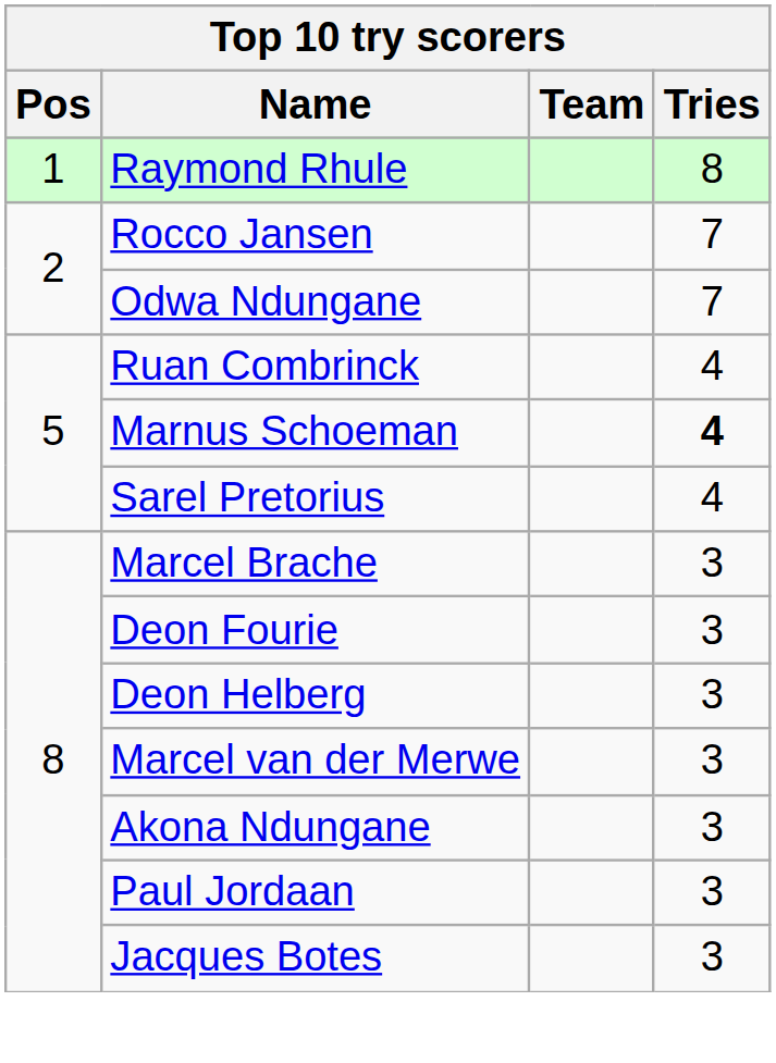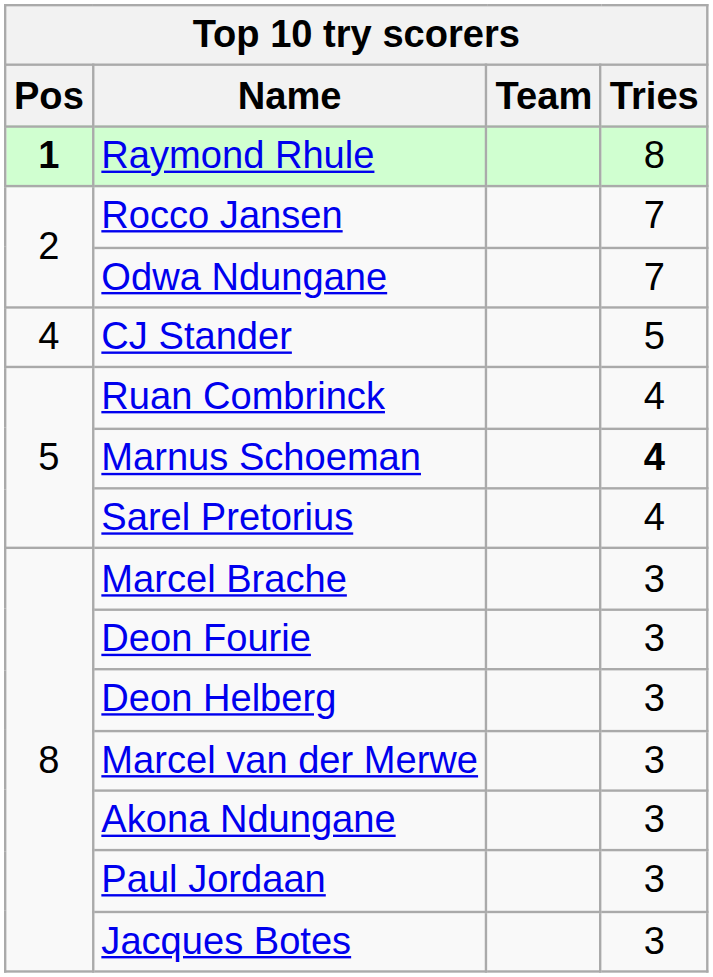Raymond Rhule | Pos: normal -> bold
+ row: 4 | CJ Stander | 5
